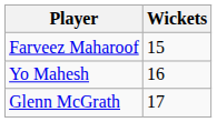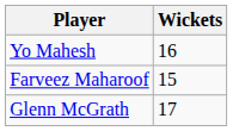rows swapped: Yo Mahesh <-> Farveez Maharoof
